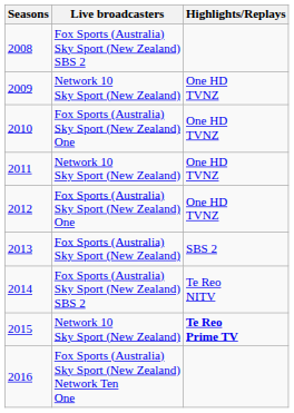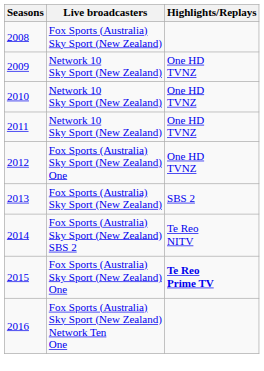2008 | Live broadcasters: Fox Sports (Australia) Sky Sport (New Zealand) SBS 2 -> Fox Sports (Australia) Sky Sport (New Zealand)
2010 | Live broadcasters: Fox Sports (Australia) Sky Sport (New Zealand) One -> Network 10 Sky Sport (New Zealand)
2015 | Live broadcasters: Network 10 Sky Sport (New Zealand) -> Fox Sports (Australia) Sky Sport (New Zealand) One
